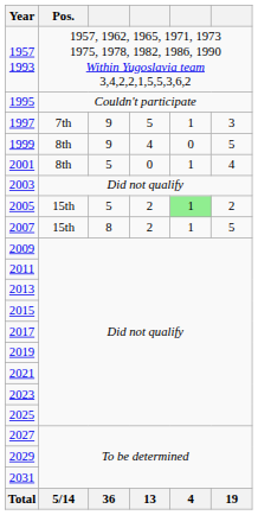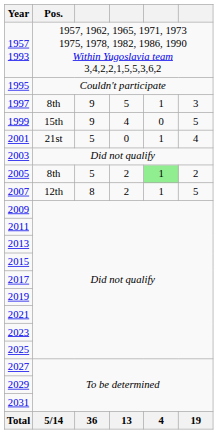1997 | Pos.: 7th -> 8th
1999 | Pos.: 8th -> 15th
2001 | Pos.: 8th -> 21st
2005 | Pos.: 15th -> 8th
2007 | Pos.: 15th -> 12th
